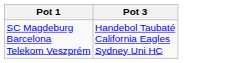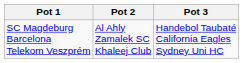+ column: Pot 2 | Al Ahly Zamalek SC Khaleej Club
